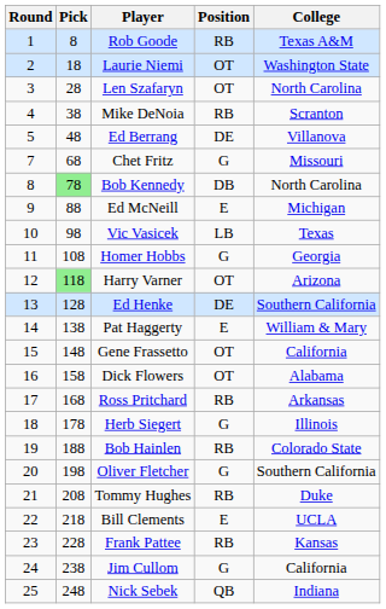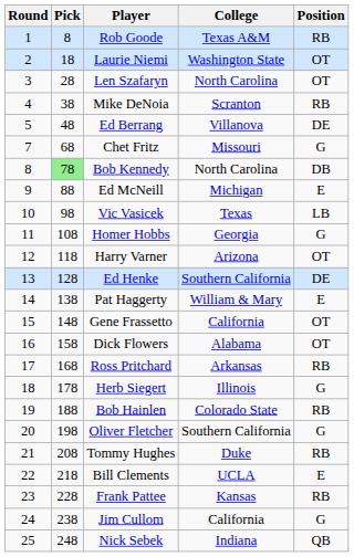columns swapped: Position <-> College
Harry Varner | Pick: lightgreen background -> no background
